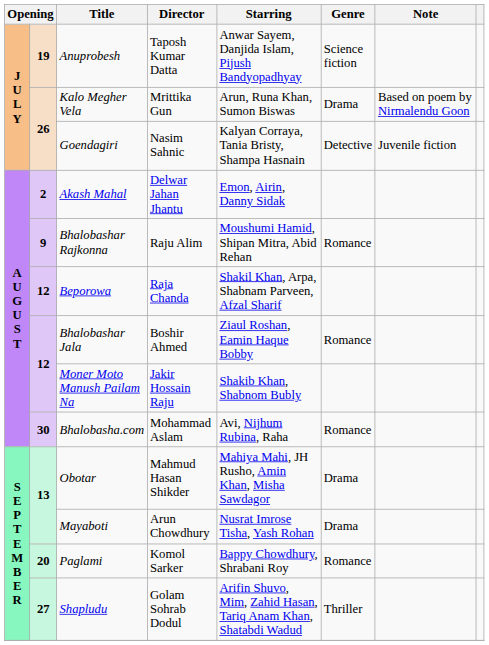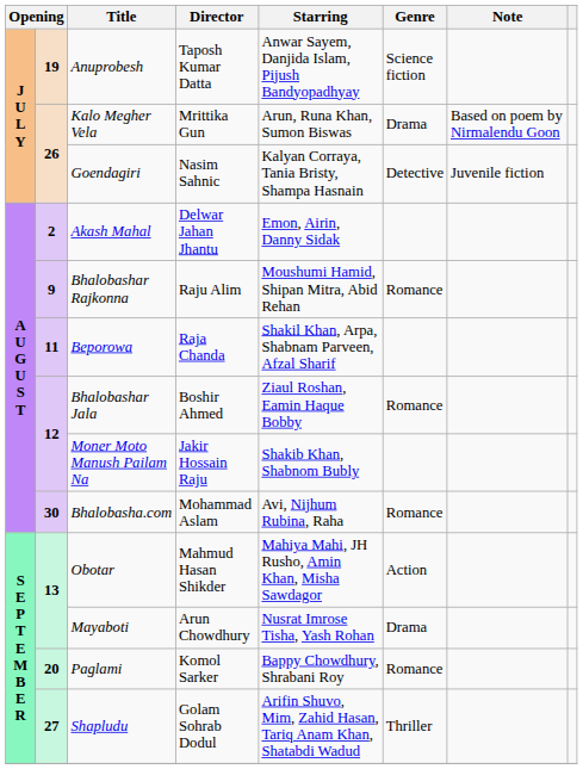Beporowa | column 2: 12 -> 11
Obotar | Genre: Drama -> Action
